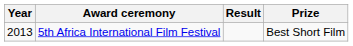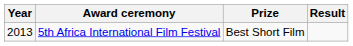columns swapped: Prize <-> Result
